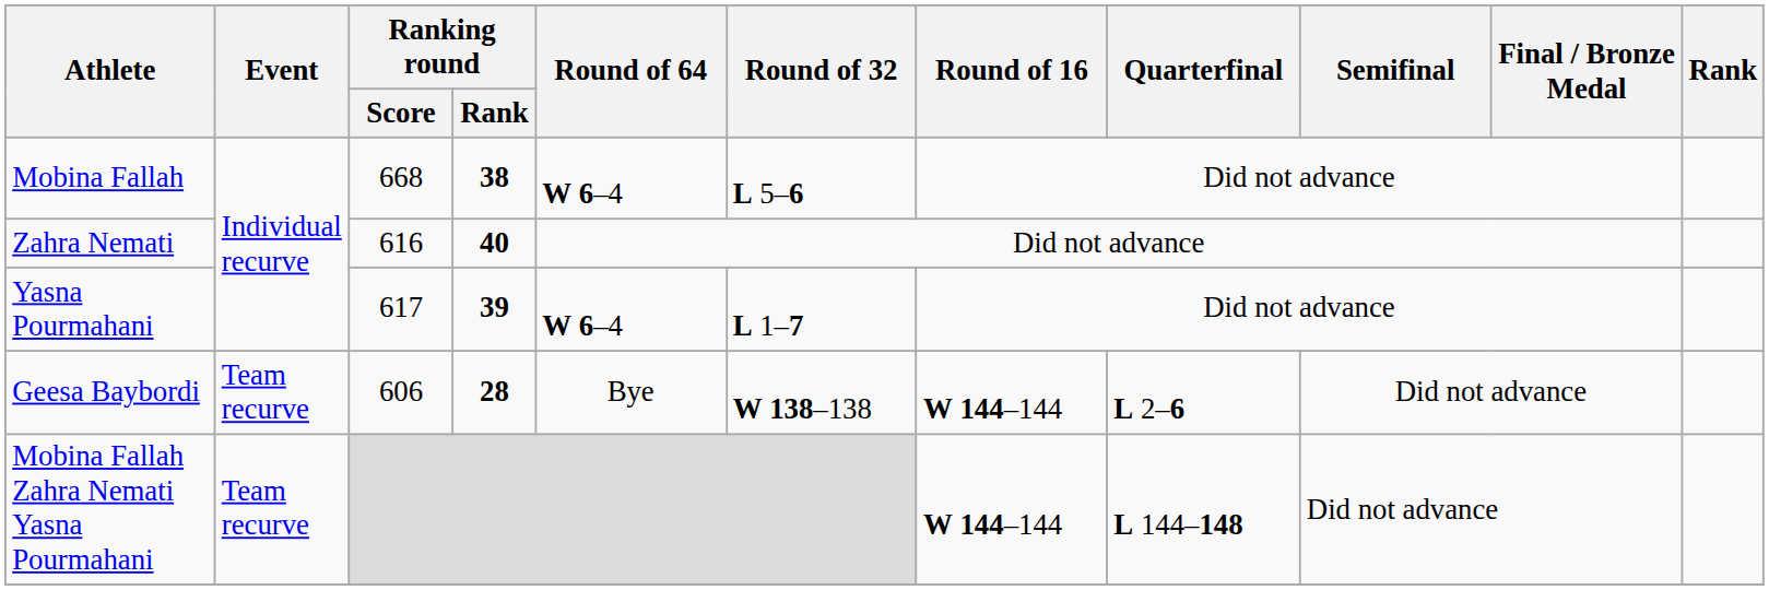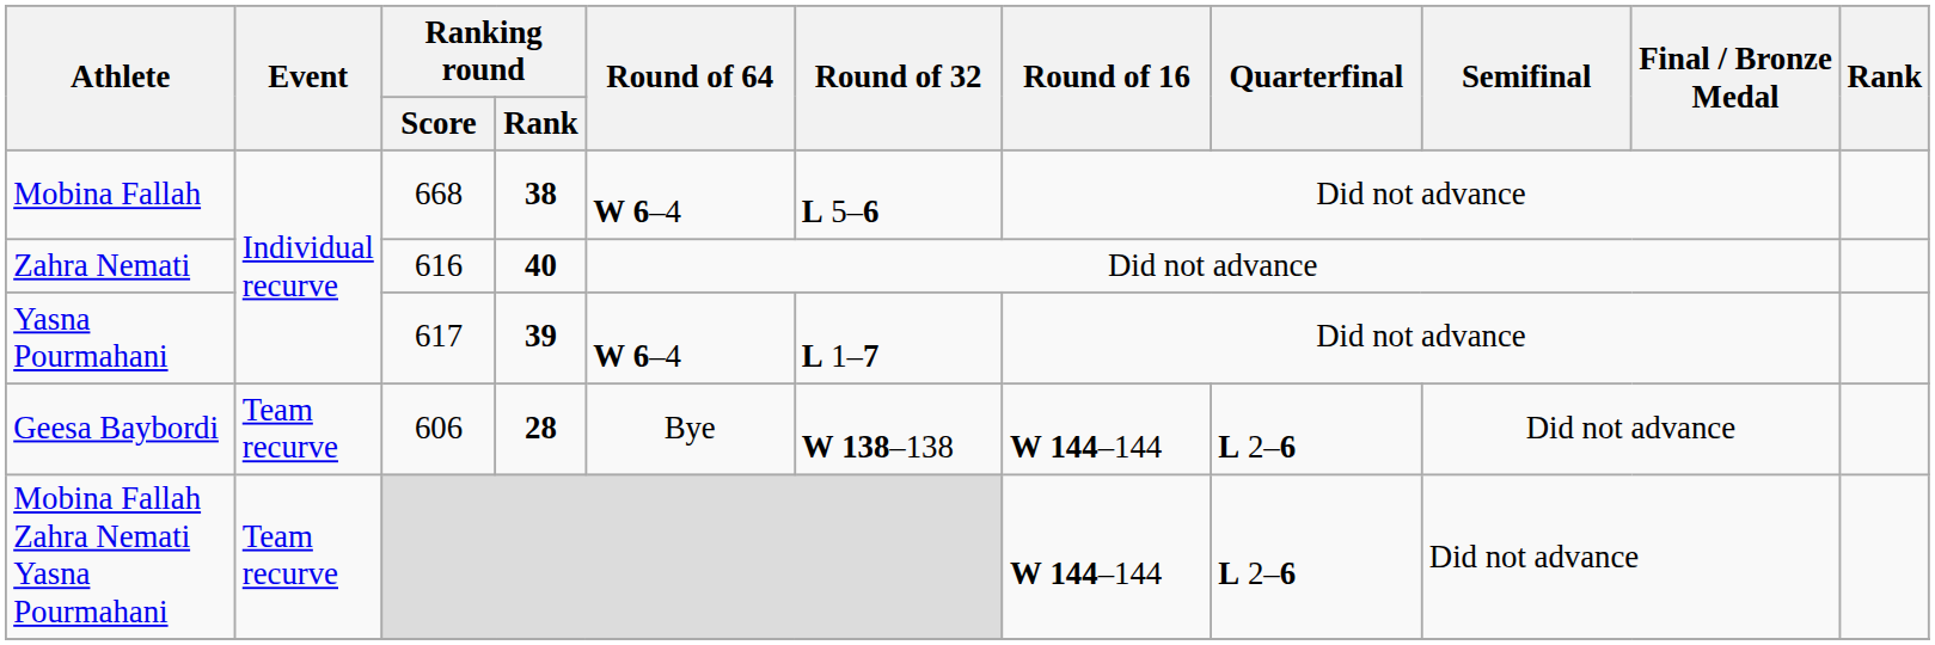Mobina Fallah Zahra Nemati Yasna Pourmahani | Quarterfinal: L 144–148 -> L 2–6
